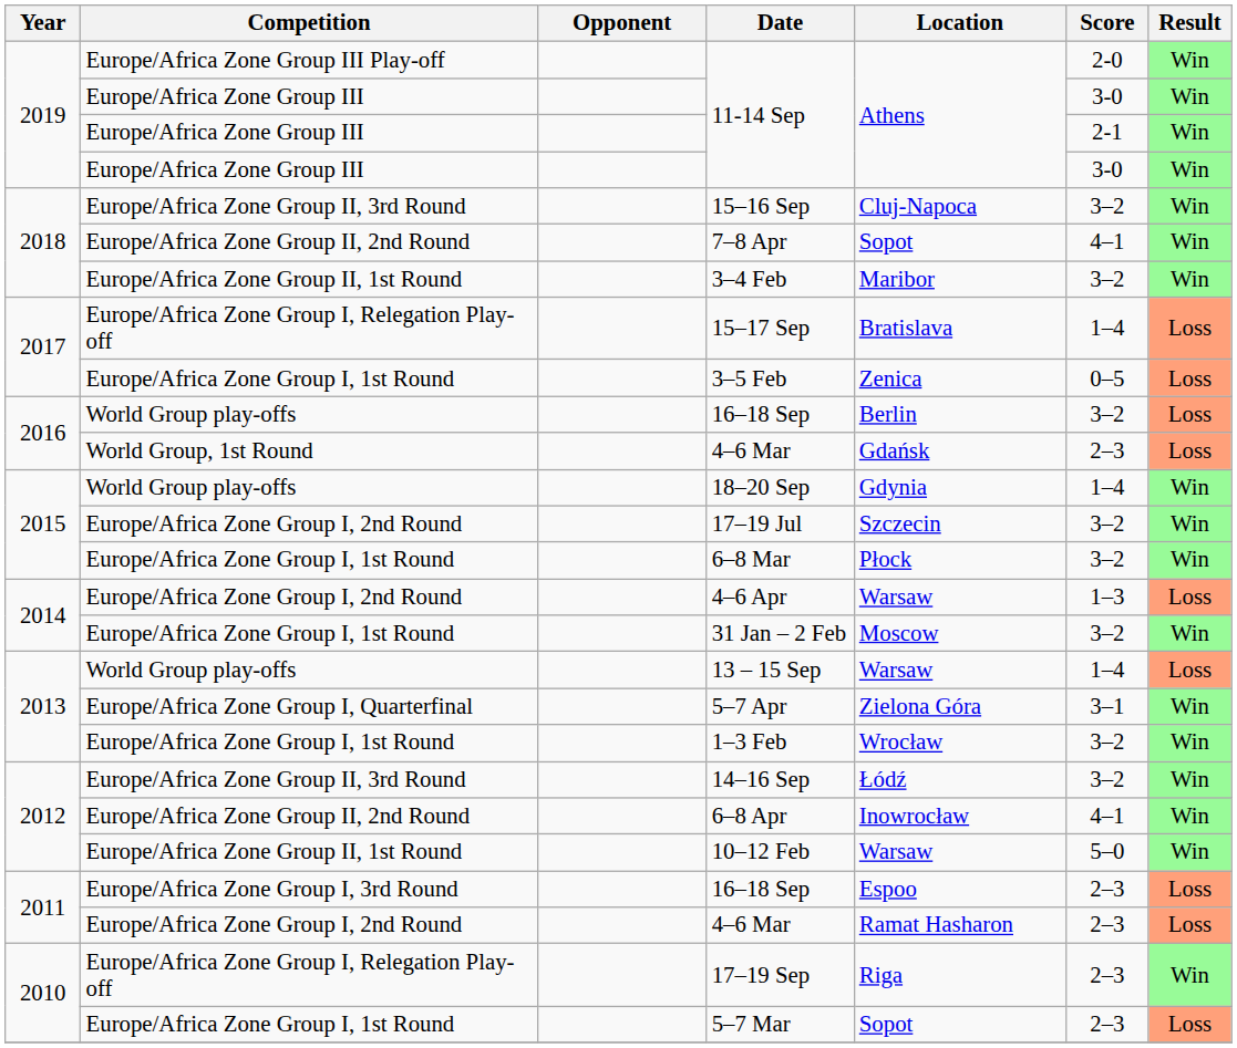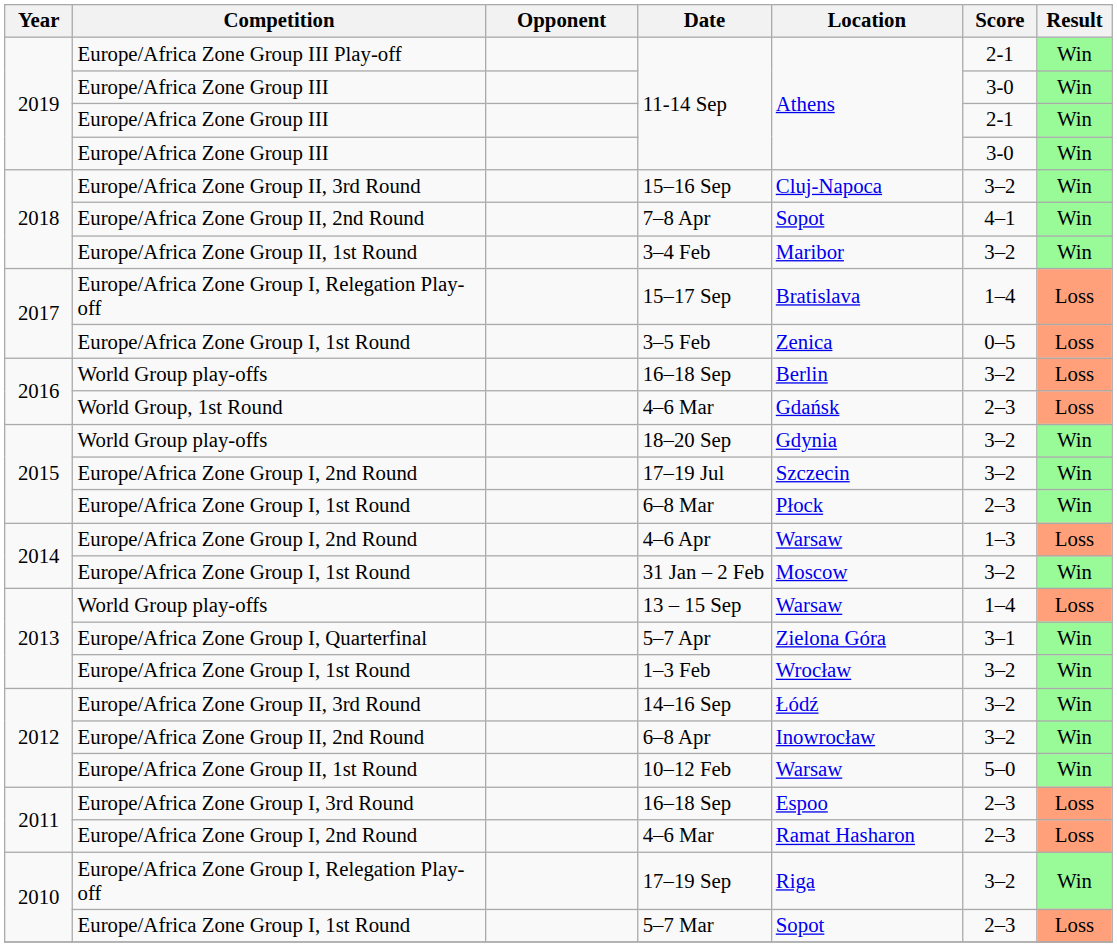Europe/Africa Zone Group III Play-off / 11-14 Sep | Score: 2-0 -> 2-1
18–20 Sep | Score: 1–4 -> 3–2
6–8 Mar | Score: 3–2 -> 2–3
6–8 Apr | Score: 4–1 -> 3–2
17–19 Sep | Score: 2–3 -> 3–2
